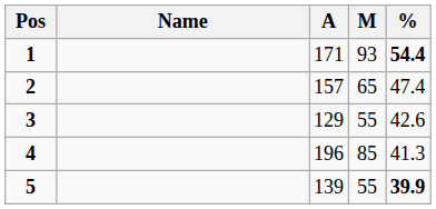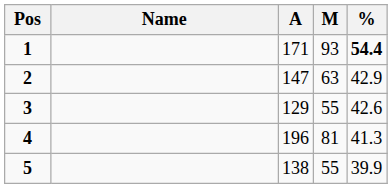2 | A: 157 -> 147
2 | M: 65 -> 63
2 | %: 47.4 -> 42.9
4 | M: 85 -> 81
5 | A: 139 -> 138
5 | %: bold -> normal
